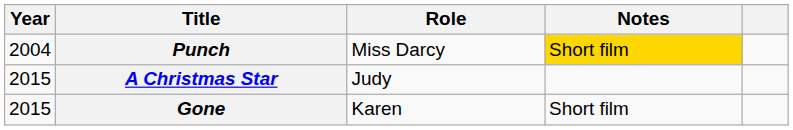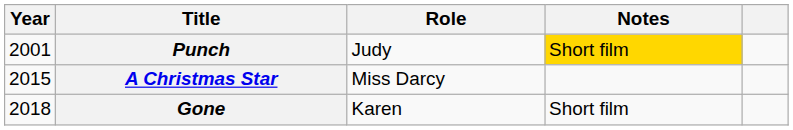Punch | Year: 2004 -> 2001
Punch | Role: Miss Darcy -> Judy
A Christmas Star | Role: Judy -> Miss Darcy
Gone | Year: 2015 -> 2018
